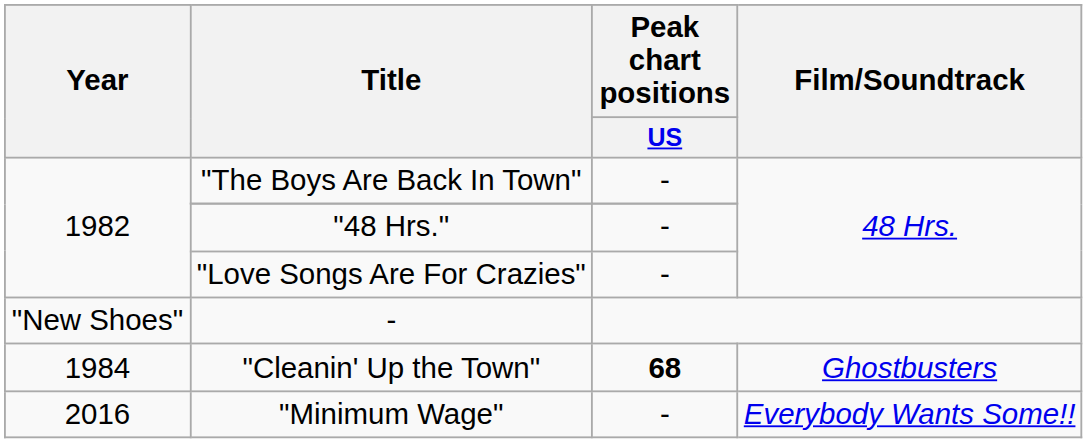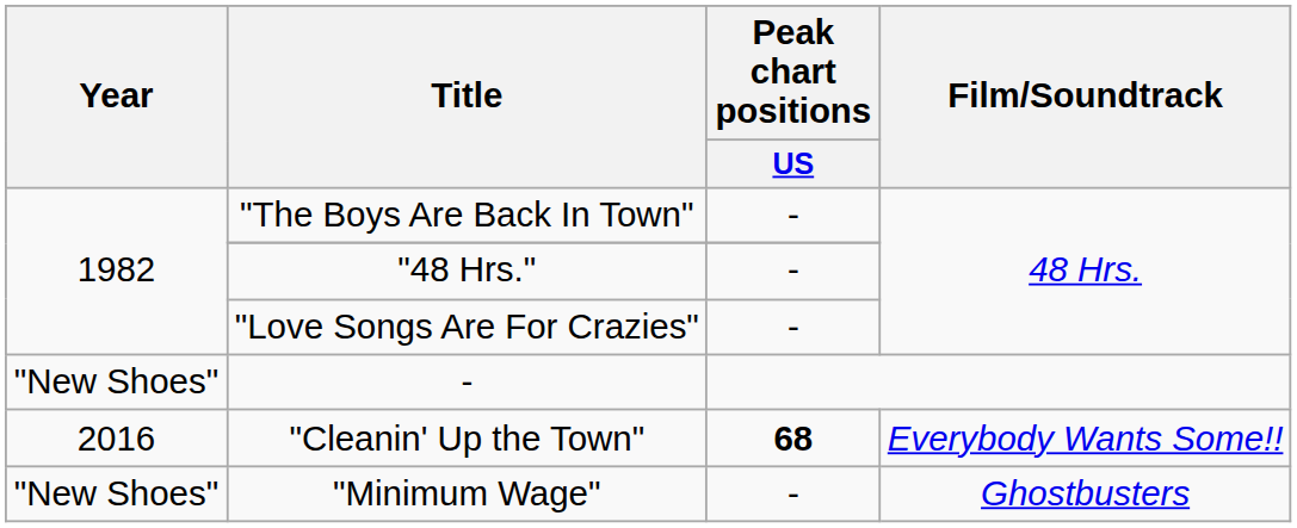"Cleanin' Up the Town" | Year: 1984 -> 2016
"Cleanin' Up the Town" | Film/Soundtrack: Ghostbusters -> Everybody Wants Some!!
"Minimum Wage" | Year: 2016 -> "New Shoes"
"Minimum Wage" | Film/Soundtrack: Everybody Wants Some!! -> Ghostbusters
